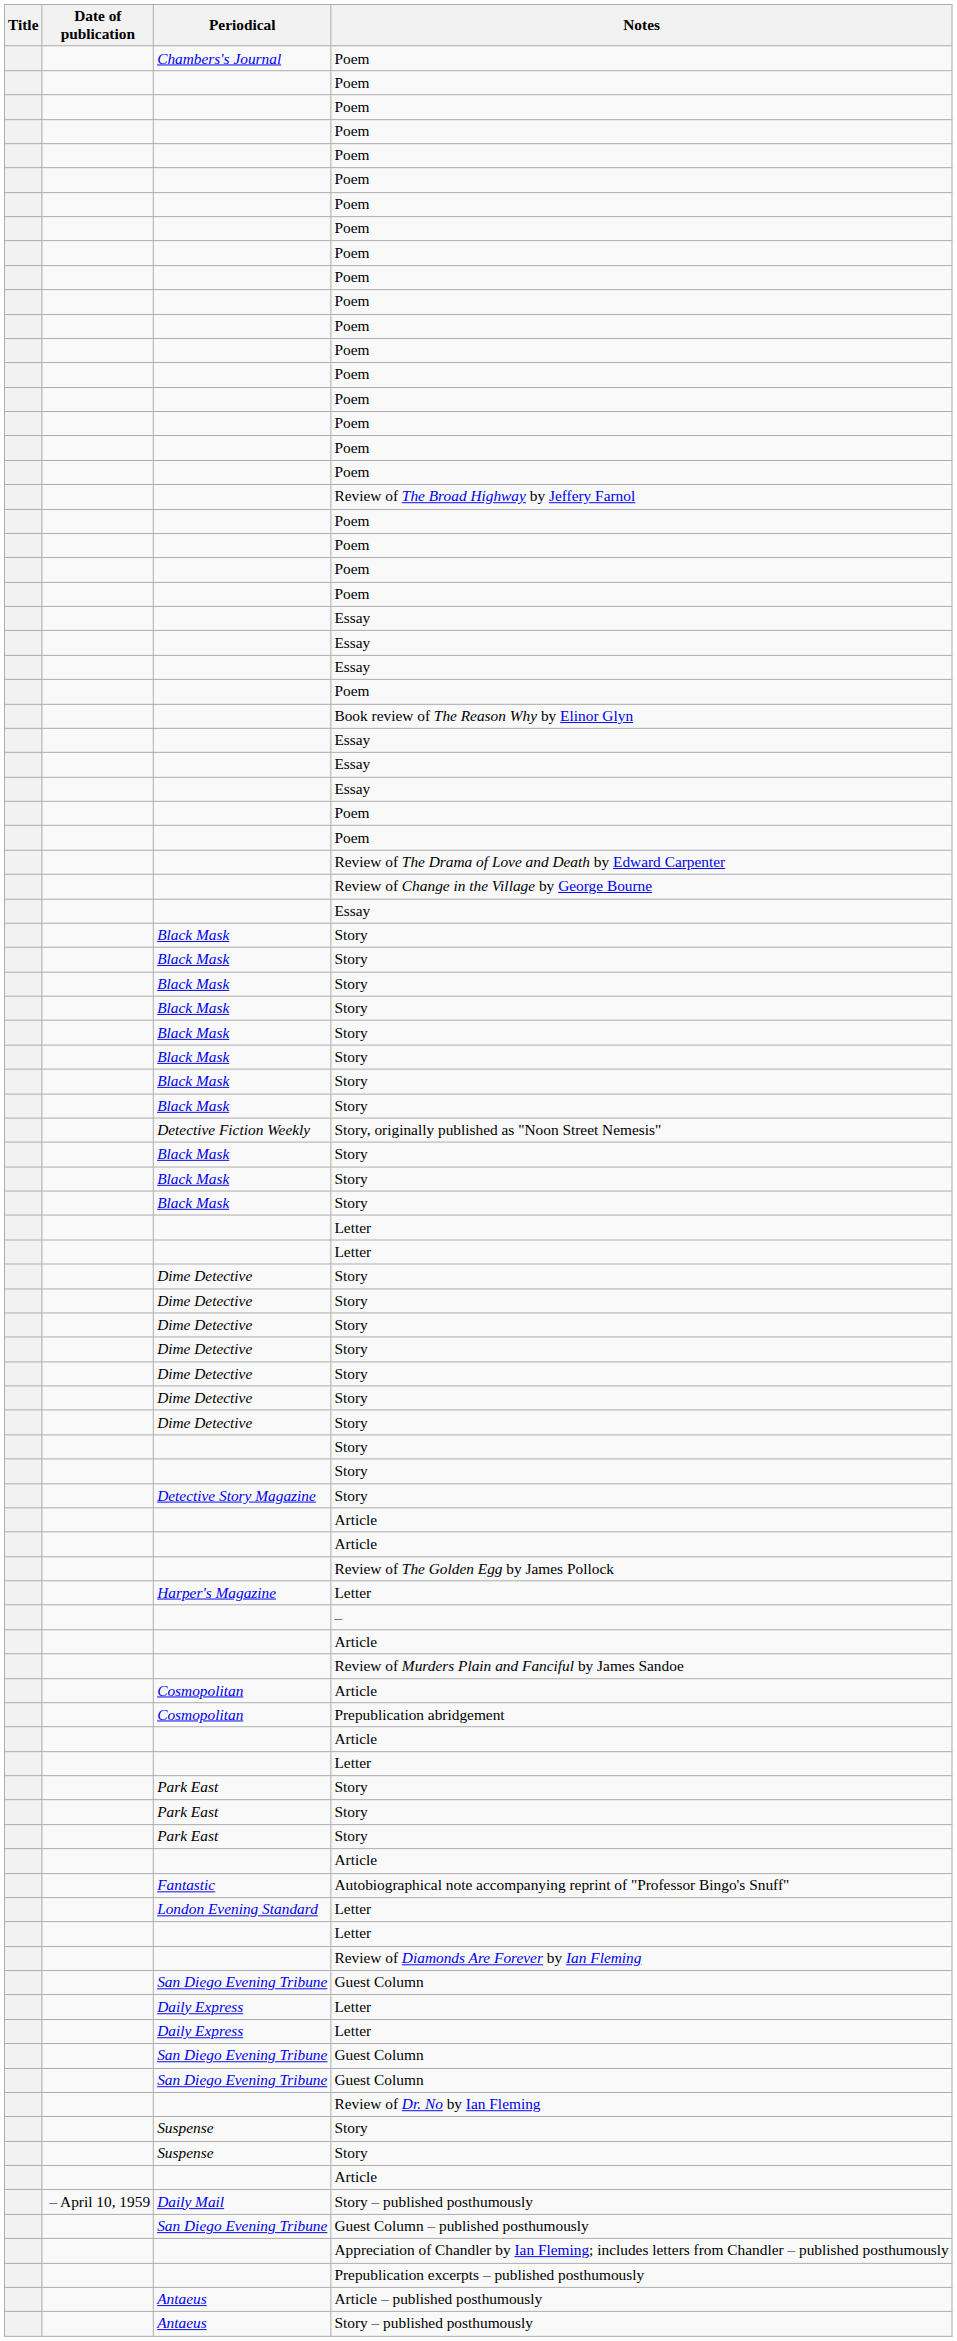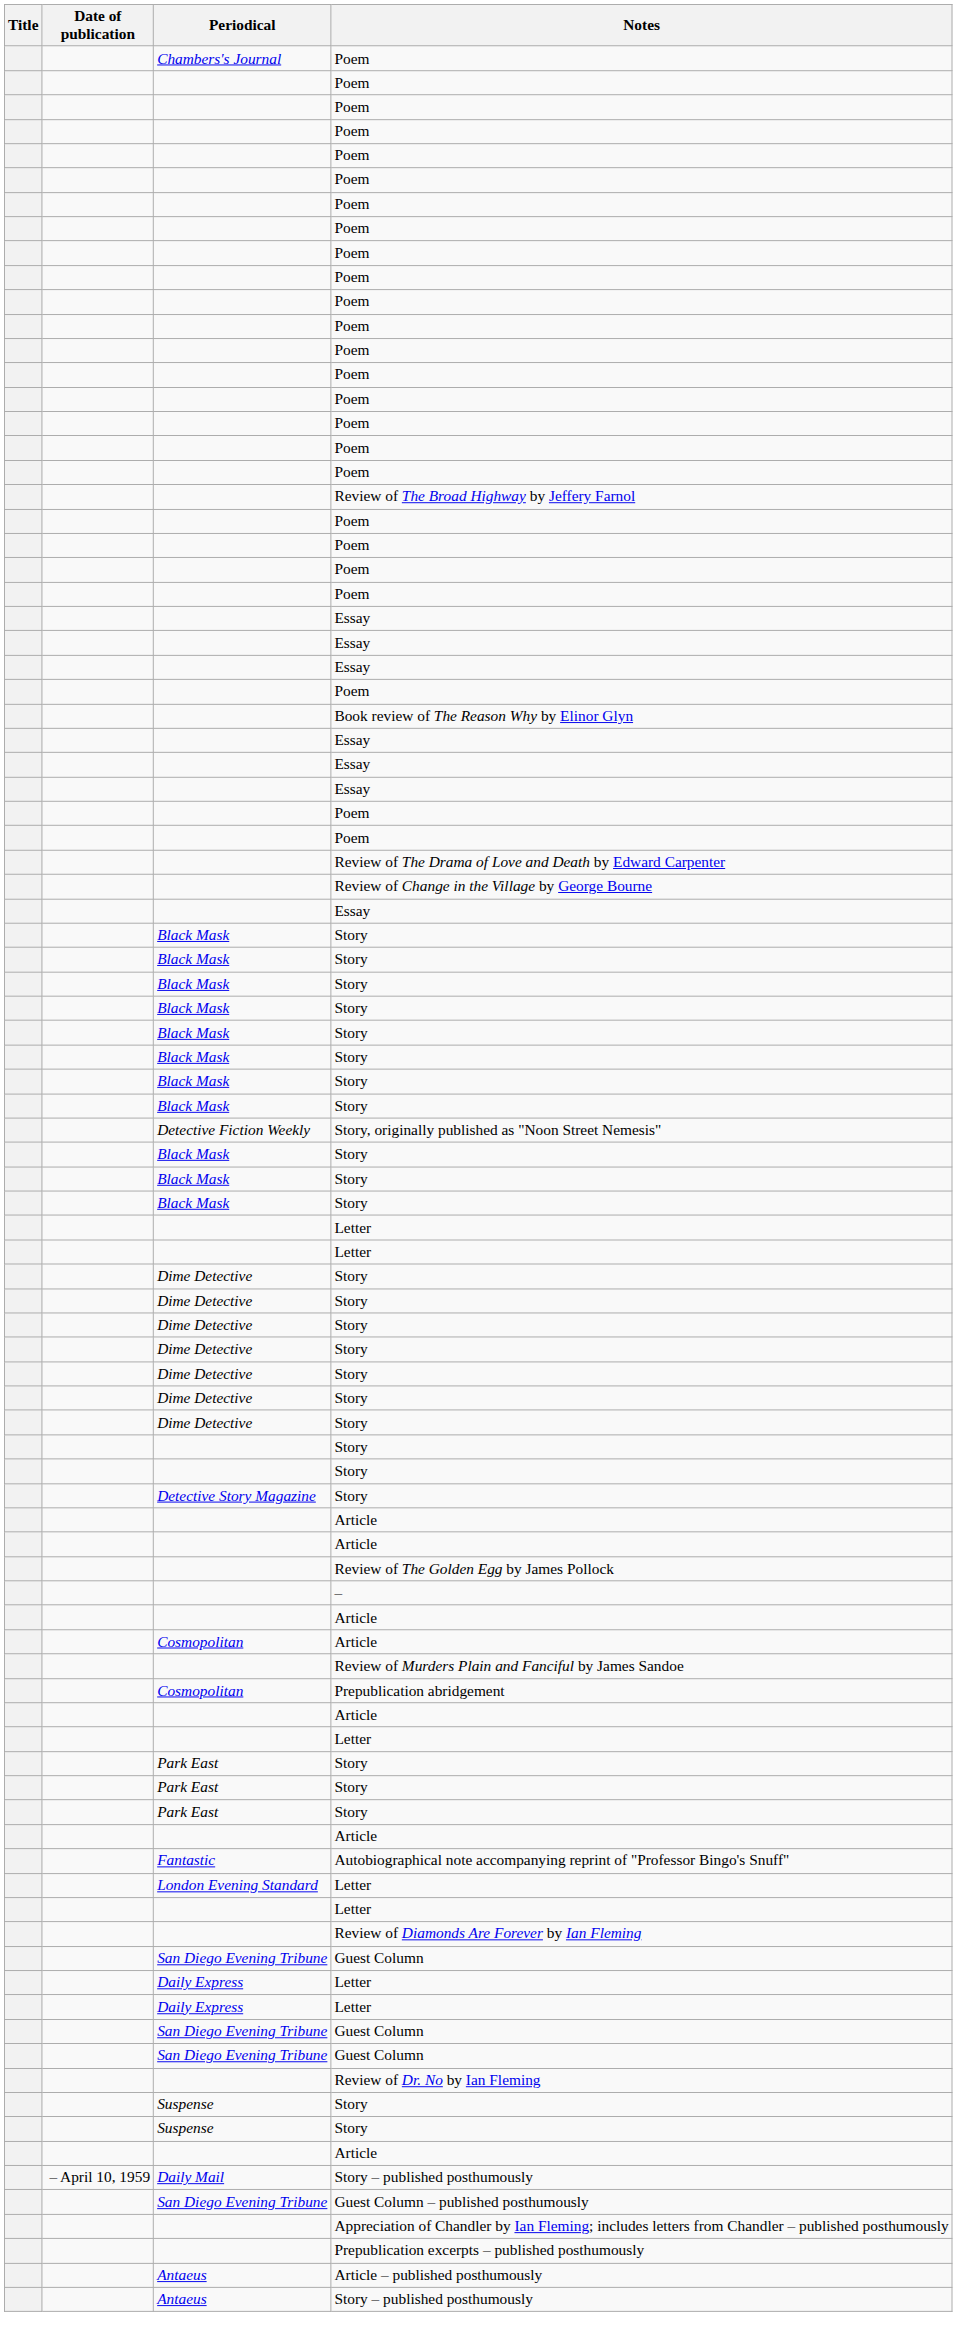- row: Harper's Magazine | Letter
rows swapped: Review of Murders Plain and Fanciful by James Sandoe <-> Cosmopolitan / Article
